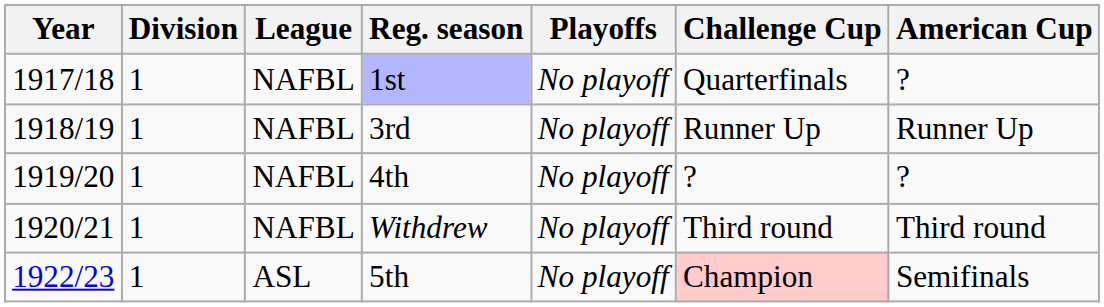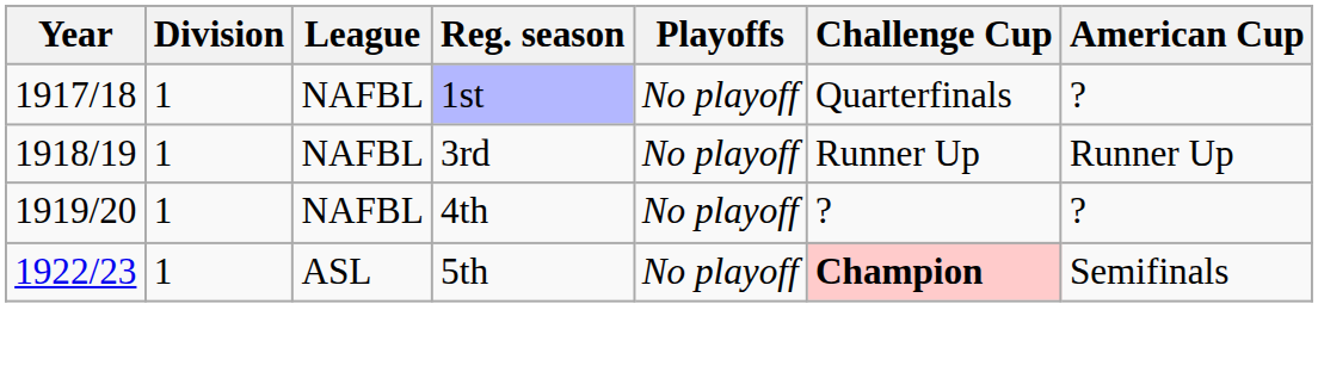- row: 1920/21 | 1 | NAFBL | Withdrew | No playoff | Third round | Third round
5th | Challenge Cup: normal -> bold
